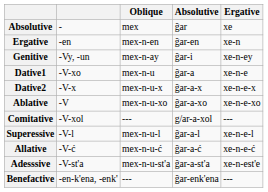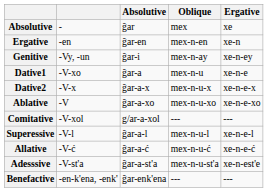columns swapped: Absolutive <-> Oblique
